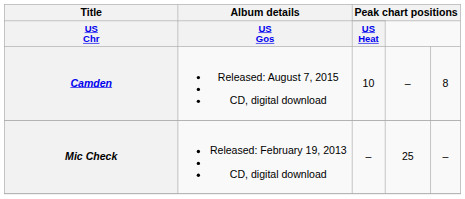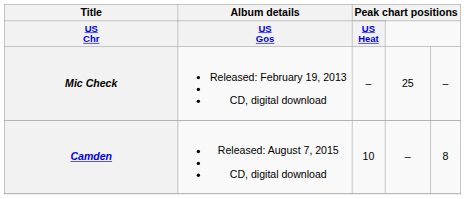rows swapped: Mic Check <-> Camden
